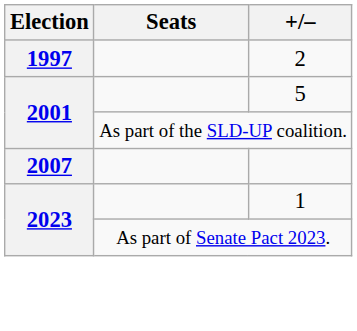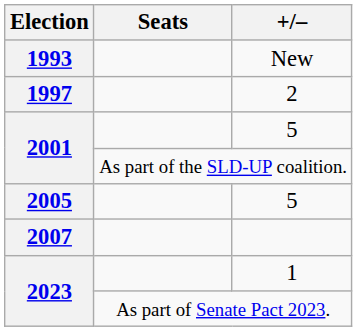+ row: 1993 | New
+ row: 2005 | 5
